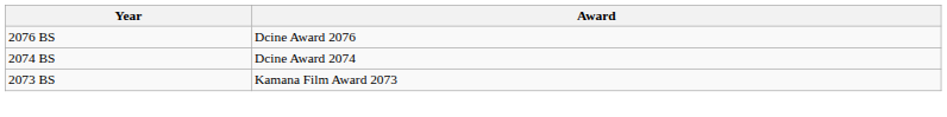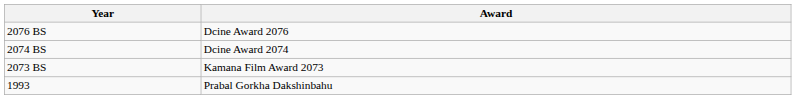+ row: 1993 | Prabal Gorkha Dakshinbahu
